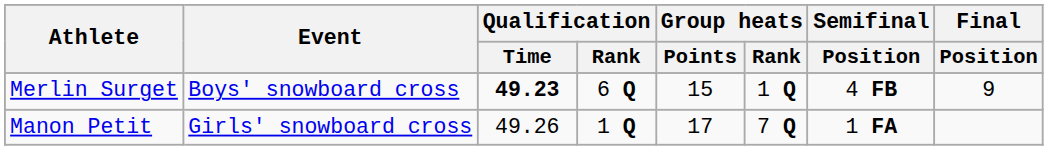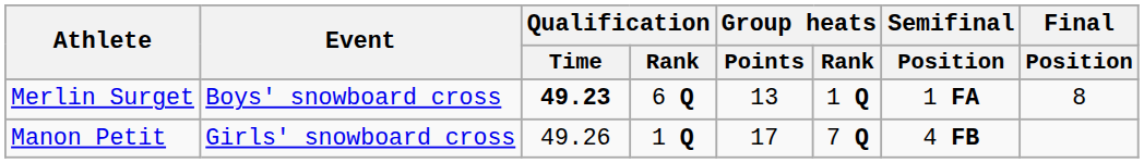Merlin Surget | Group heats / Points: 15 -> 13
Merlin Surget | Semifinal / Position: 4 FB -> 1 FA
Merlin Surget | Final / Position: 9 -> 8
Manon Petit | Semifinal / Position: 1 FA -> 4 FB
